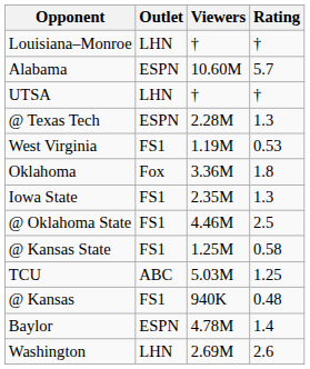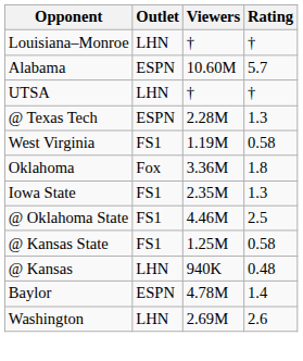West Virginia | Rating: 0.53 -> 0.58
- row: TCU | ABC | 5.03M | 1.25
@ Kansas | Outlet: FS1 -> LHN
